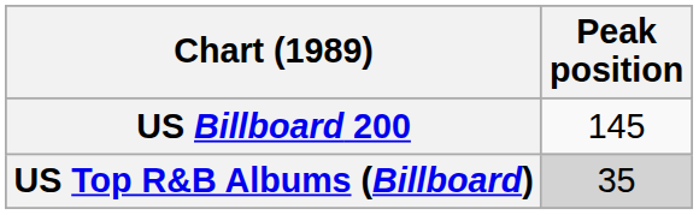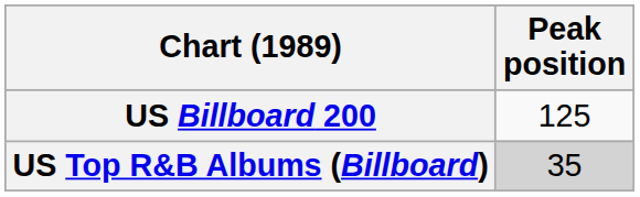US Billboard 200 | Peak position: 145 -> 125
